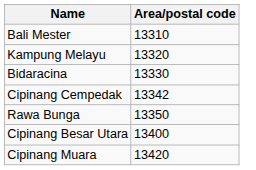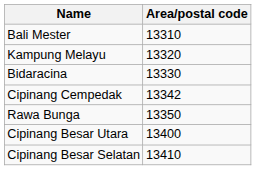+ row: Cipinang Besar Selatan | 13410
- row: Cipinang Muara | 13420
